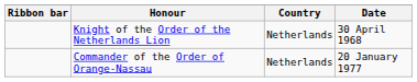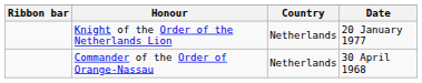Knight of the Order of the Netherlands Lion | Date: 30 April 1968 -> 20 January 1977
Commander of the Order of Orange-Nassau | Date: 20 January 1977 -> 30 April 1968
